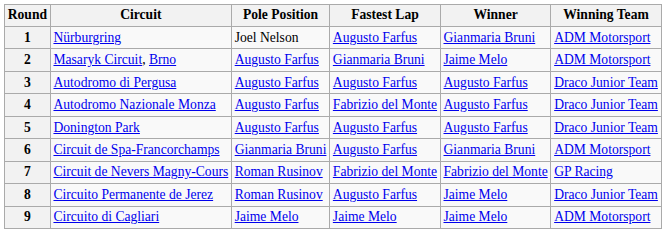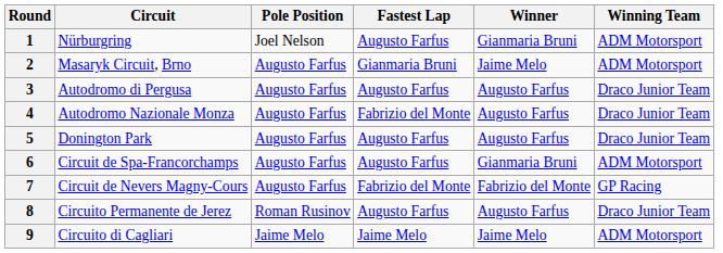6 | Pole Position: Gianmaria Bruni -> Augusto Farfus
7 | Pole Position: Roman Rusinov -> Augusto Farfus
8 | Winner: Jaime Melo -> Augusto Farfus
